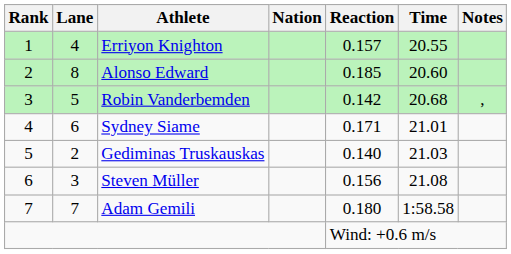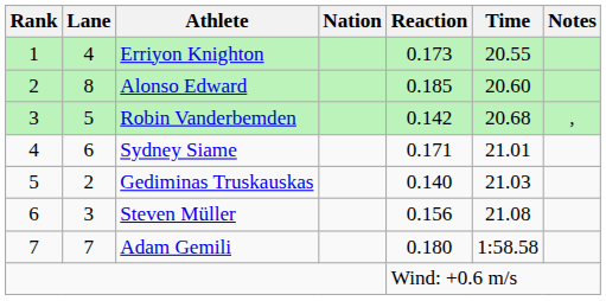Erriyon Knighton | Reaction: 0.157 -> 0.173
